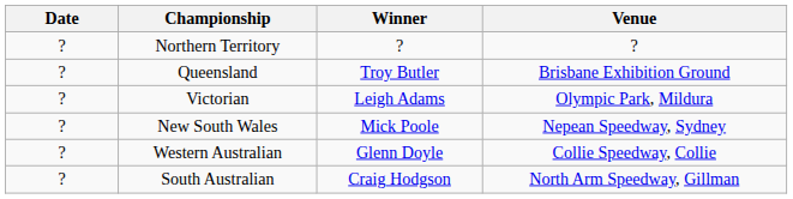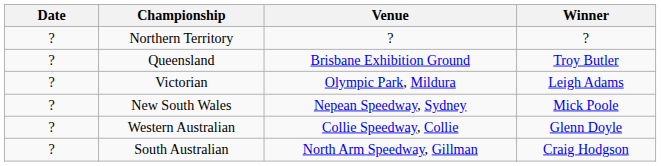columns swapped: Venue <-> Winner
